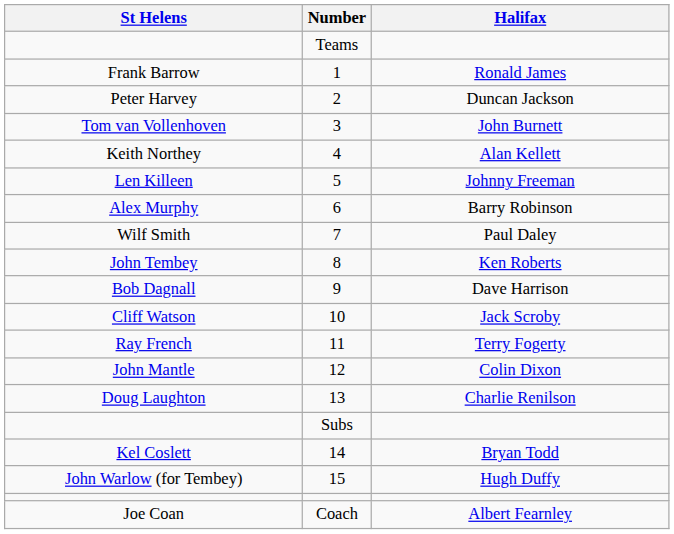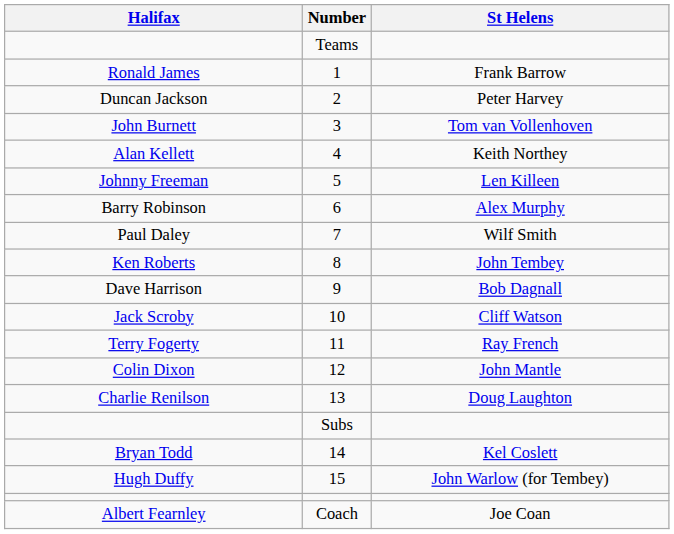columns swapped: Halifax <-> St Helens
